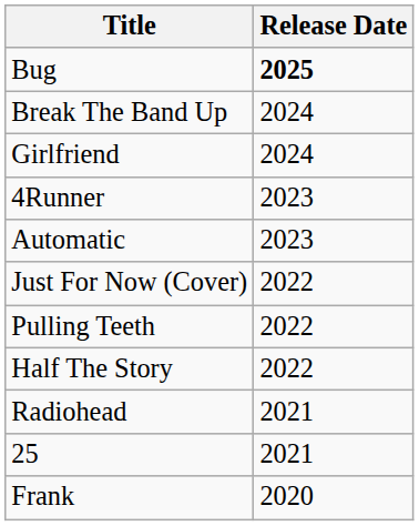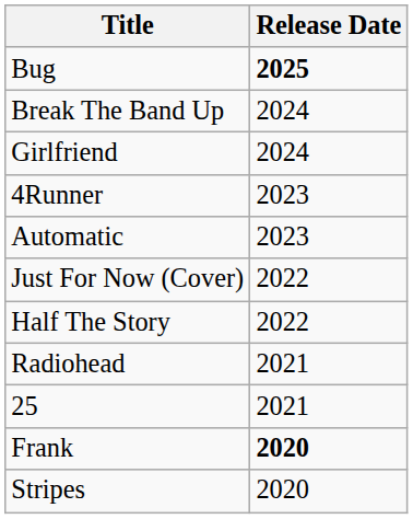- row: Pulling Teeth | 2022
Frank | Release Date: normal -> bold
+ row: Stripes | 2020
